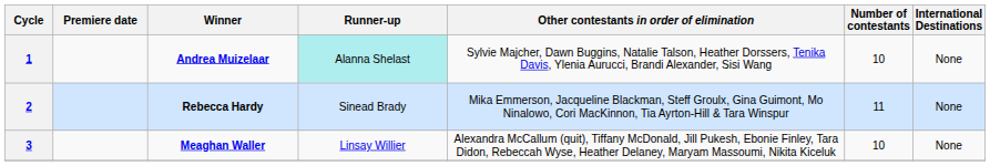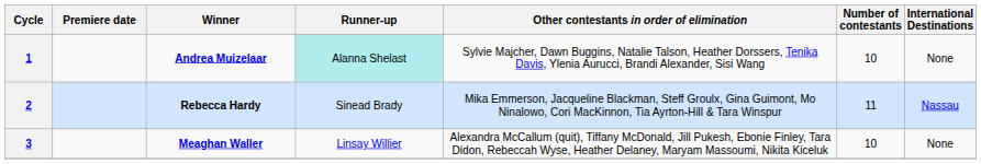2 | International Destinations: None -> Nassau
